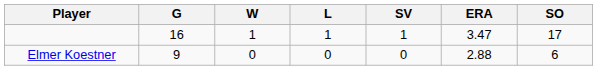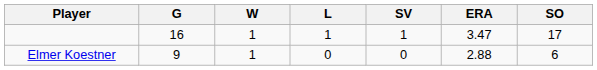Elmer Koestner | W: 0 -> 1
